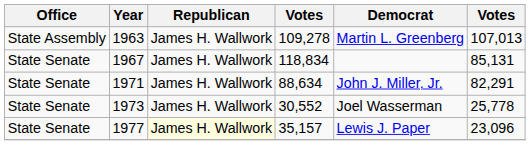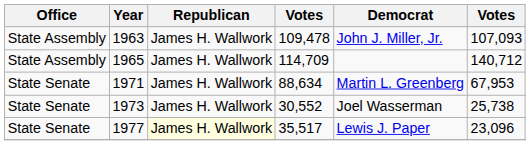1963 | column 4: 109,278 -> 109,478
1963 | Democrat: Martin L. Greenberg -> John J. Miller, Jr.
1963 | column 6: 107,013 -> 107,093
+ row: State Assembly | 1965 | James H. Wallwork | 114,709 | 140,712
- row: State Senate | 1967 | James H. Wallwork | 118,834 | 85,131
1971 | Democrat: John J. Miller, Jr. -> Martin L. Greenberg
1971 | column 6: 82,291 -> 67,953
1973 | column 6: 25,778 -> 25,738
1977 | column 4: 35,157 -> 35,517
